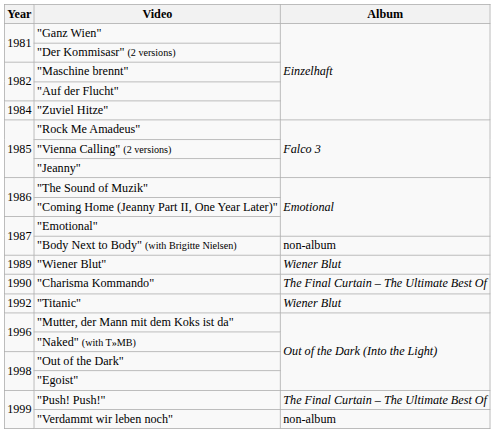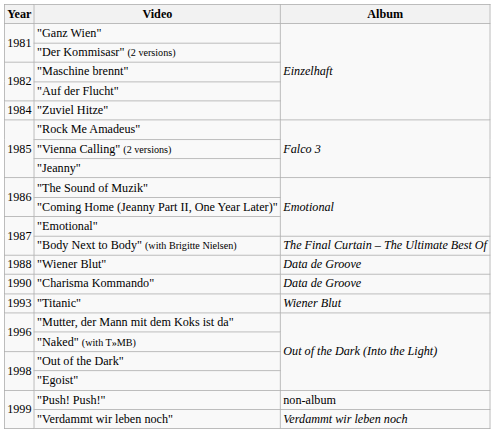"Body Next to Body" (with Brigitte Nielsen) | Album: non-album -> The Final Curtain – The Ultimate Best Of
"Wiener Blut" | Year: 1989 -> 1988
"Wiener Blut" | Album: Wiener Blut -> Data de Groove
"Charisma Kommando" | Album: The Final Curtain – The Ultimate Best Of -> Data de Groove
"Titanic" | Year: 1992 -> 1993
"Push! Push!" | Album: The Final Curtain – The Ultimate Best Of -> non-album
"Verdammt wir leben noch" | Album: non-album -> Verdammt wir leben noch
